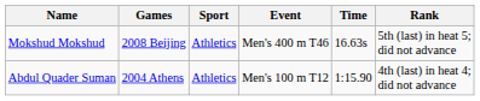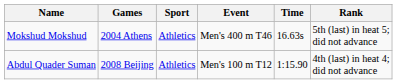Mokshud Mokshud | Games: 2008 Beijing -> 2004 Athens
Abdul Quader Suman | Games: 2004 Athens -> 2008 Beijing
